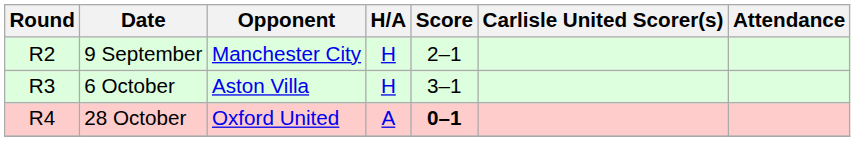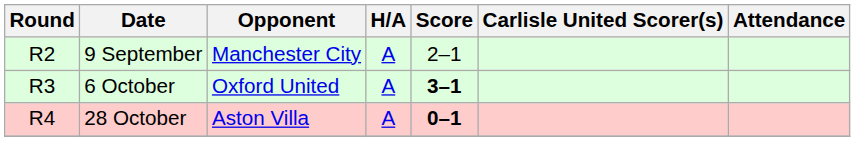9 September | H/A: H -> A
6 October | Opponent: Aston Villa -> Oxford United
6 October | H/A: H -> A
6 October | Score: normal -> bold
28 October | Opponent: Oxford United -> Aston Villa
